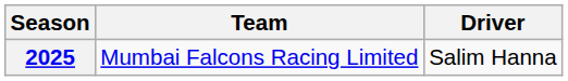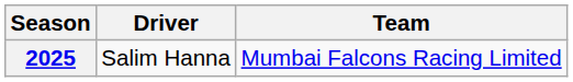columns swapped: Driver <-> Team
